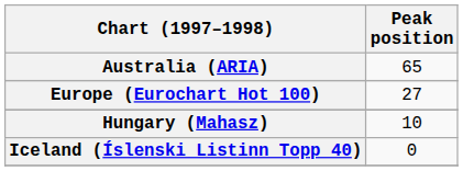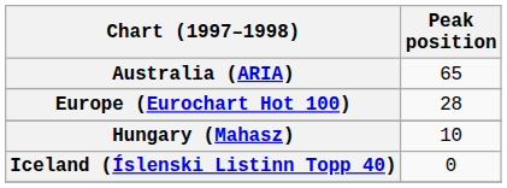Europe (Eurochart Hot 100) | Peak position: 27 -> 28
